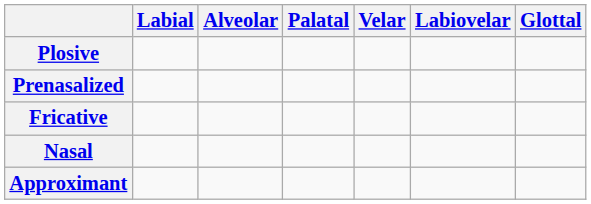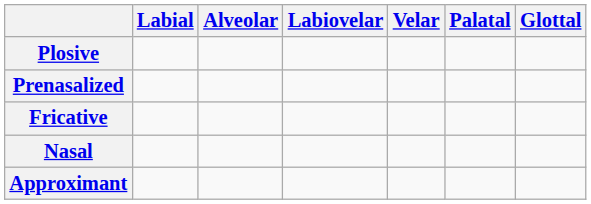columns swapped: Palatal <-> Labiovelar
